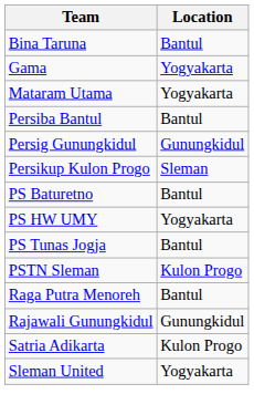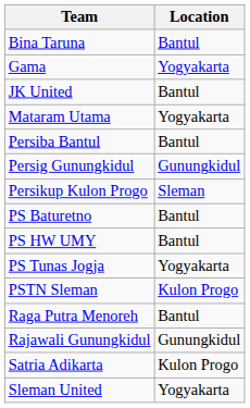+ row: JK United | Bantul
PS HW UMY | Location: Yogyakarta -> Bantul
PS Tunas Jogja | Location: Bantul -> Yogyakarta
